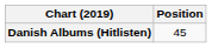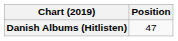Danish Albums (Hitlisten) | Position: 45 -> 47
